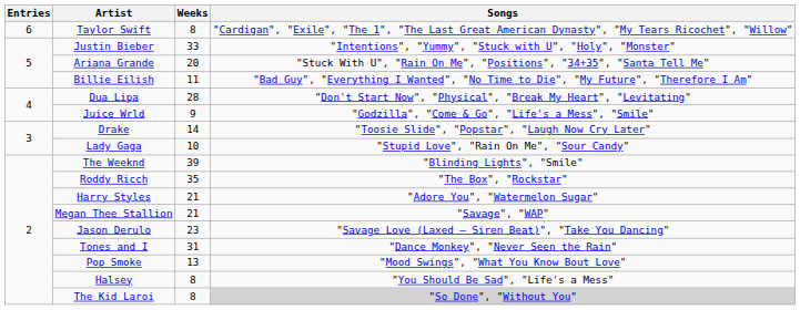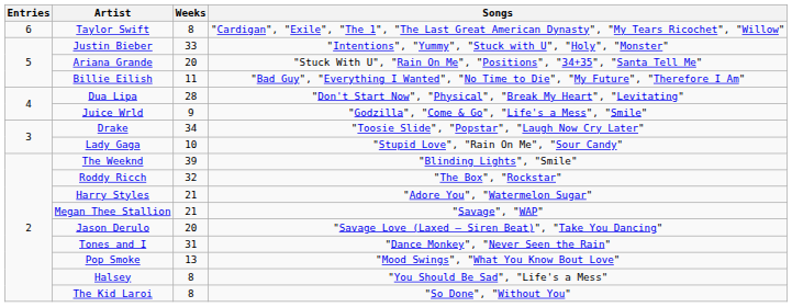Drake | Weeks: 14 -> 34
Roddy Ricch | Weeks: 35 -> 32
Jason Derulo | Weeks: 23 -> 20
The Kid Laroi | Songs: lightgrey background -> no background
